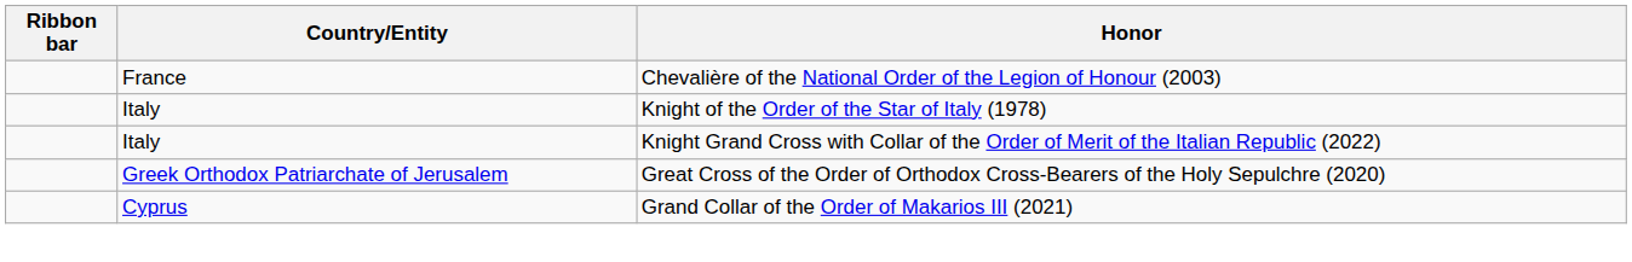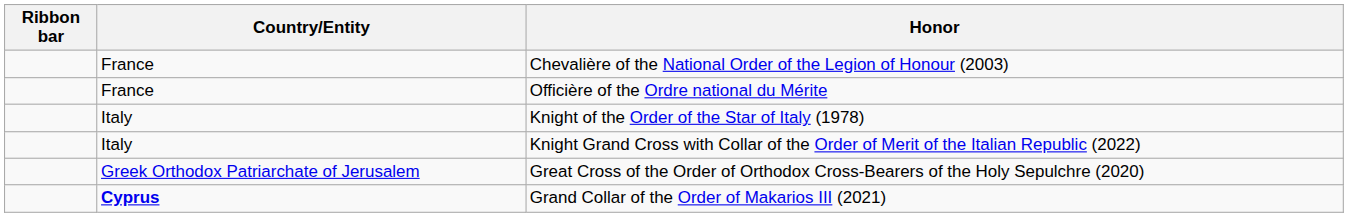+ row: France | Officière of the Ordre national du Mérite
Grand Collar of the Order of Makarios III (2021) | Country/Entity: normal -> bold
